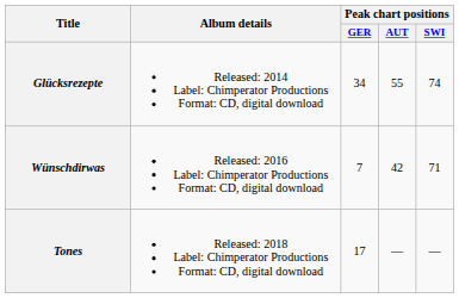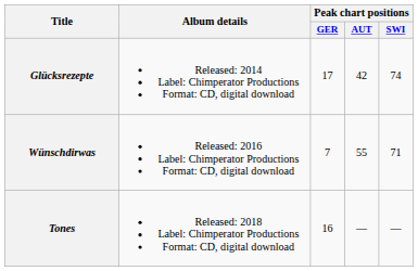Glücksrezepte | Peak chart positions / GER: 34 -> 17
Glücksrezepte | Peak chart positions / AUT: 55 -> 42
Wünschdirwas | Peak chart positions / AUT: 42 -> 55
Tones | Peak chart positions / GER: 17 -> 16
